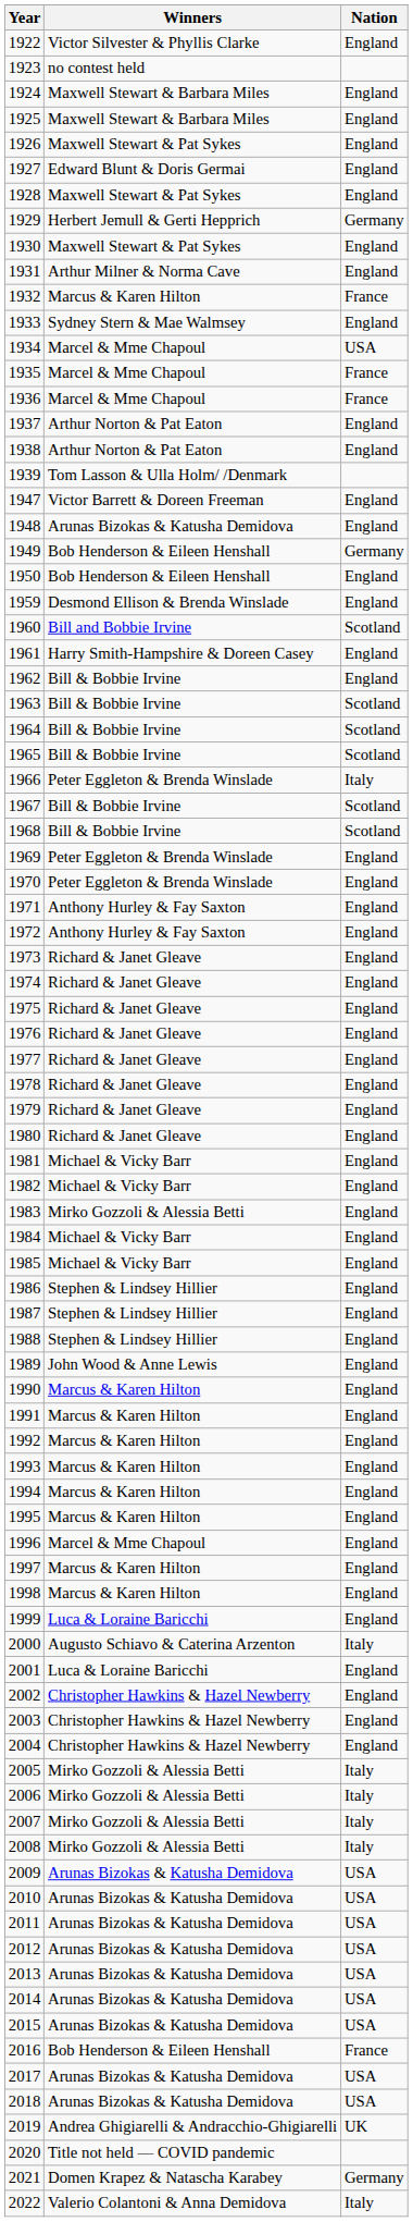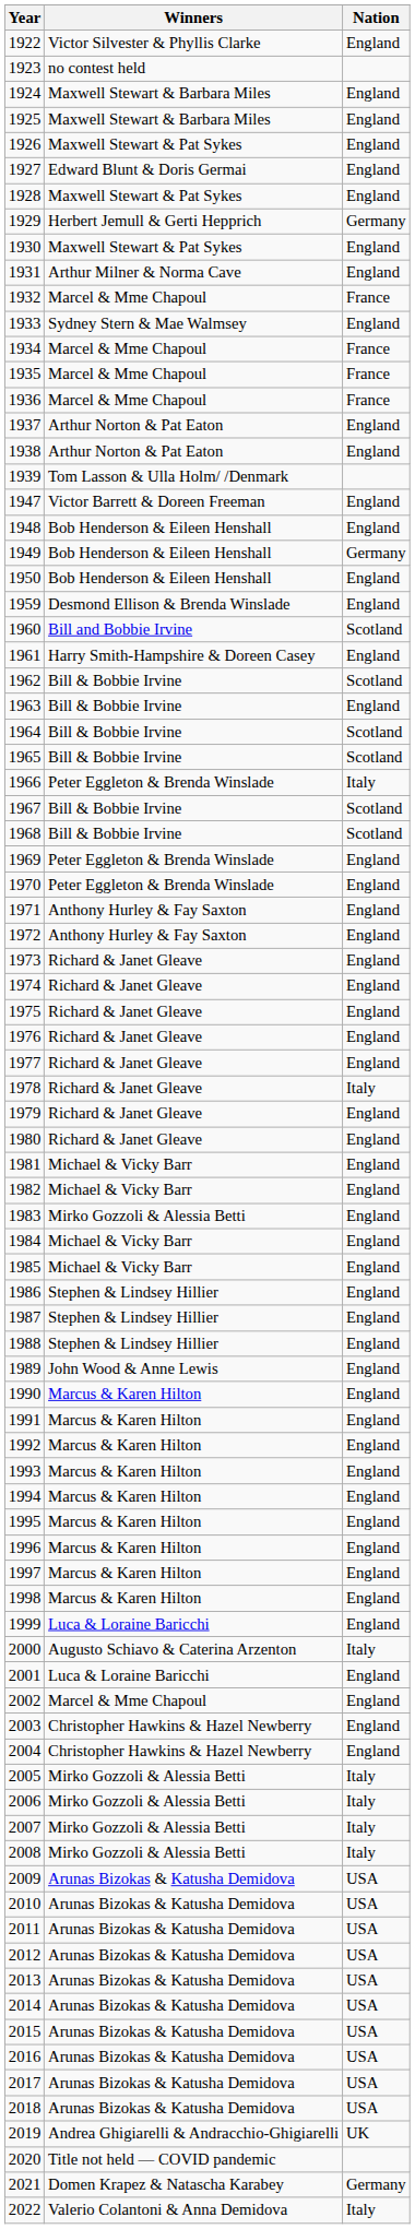1932 | Winners: Marcus & Karen Hilton -> Marcel & Mme Chapoul
1934 | Nation: USA -> France
1948 | Winners: Arunas Bizokas & Katusha Demidova -> Bob Henderson & Eileen Henshall
1962 | Nation: England -> Scotland
1963 | Nation: Scotland -> England
1978 | Nation: England -> Italy
1996 | Winners: Marcel & Mme Chapoul -> Marcus & Karen Hilton
2002 | Winners: Christopher Hawkins & Hazel Newberry -> Marcel & Mme Chapoul
2016 | Winners: Bob Henderson & Eileen Henshall -> Arunas Bizokas & Katusha Demidova
2016 | Nation: France -> USA
